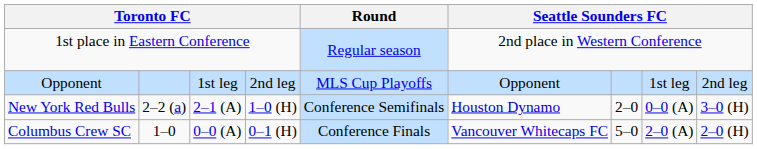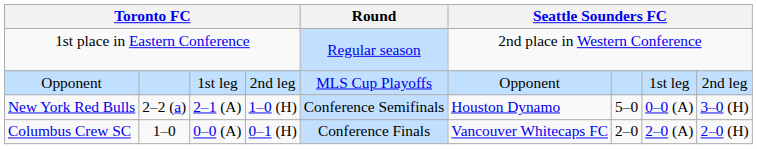New York Red Bulls | column 7: 2–0 -> 5–0
Columbus Crew SC | column 7: 5–0 -> 2–0
